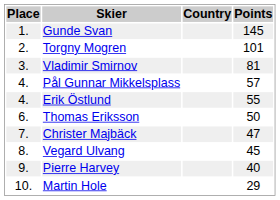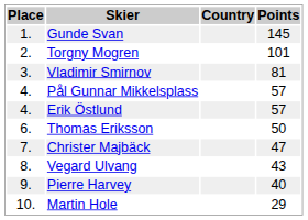Erik Östlund | Points: 55 -> 57
Vegard Ulvang | Points: 45 -> 43
